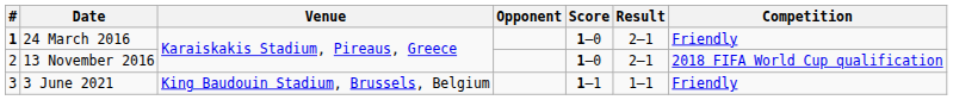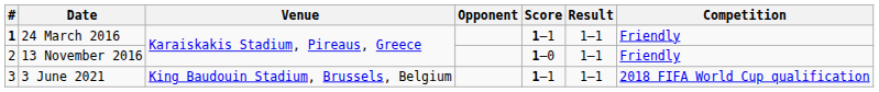24 March 2016 | Score: 1–0 -> 1–1
24 March 2016 | Result: 2–1 -> 1–1
13 November 2016 | Result: 2–1 -> 1–1
13 November 2016 | Competition: 2018 FIFA World Cup qualification -> Friendly
3 June 2021 | Competition: Friendly -> 2018 FIFA World Cup qualification
